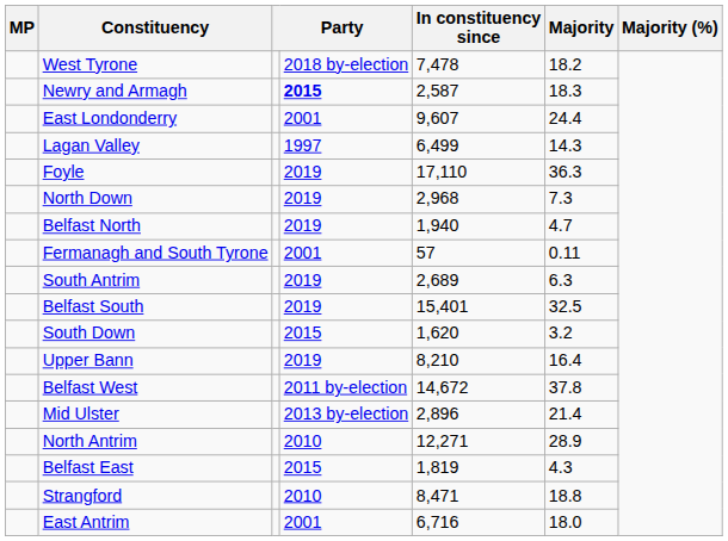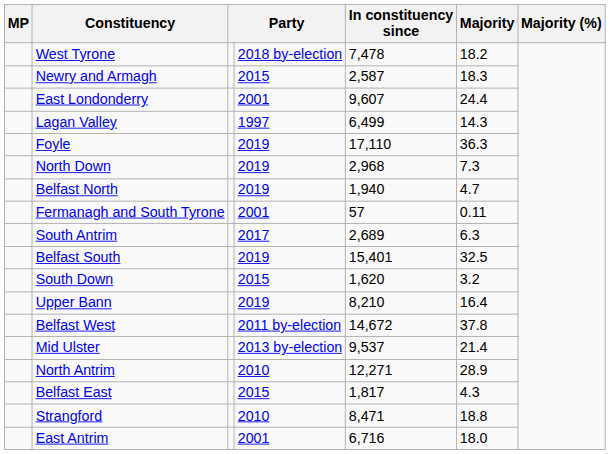Newry and Armagh | column 4: bold -> normal
South Antrim | column 4: 2019 -> 2017
Mid Ulster | In constituency since: 2,896 -> 9,537
Belfast East | In constituency since: 1,819 -> 1,817
